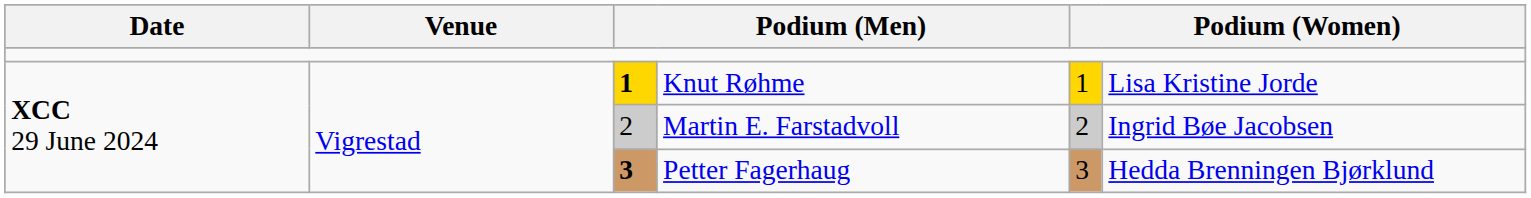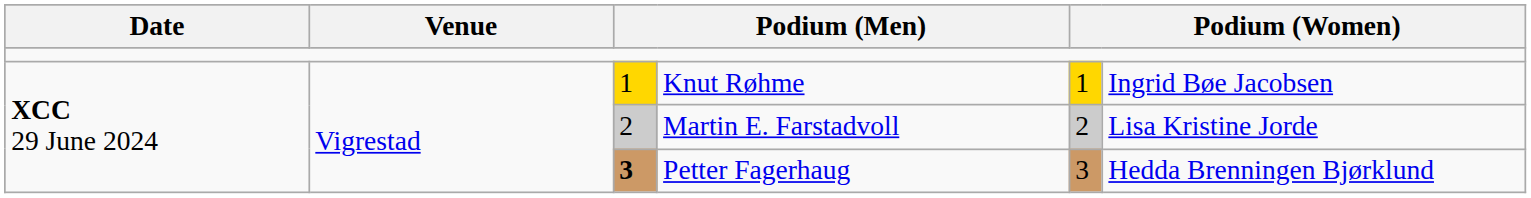Knut Røhme | column 3: bold -> normal
Knut Røhme | column 6: Lisa Kristine Jorde -> Ingrid Bøe Jacobsen
Martin E. Farstadvoll | column 6: Ingrid Bøe Jacobsen -> Lisa Kristine Jorde
